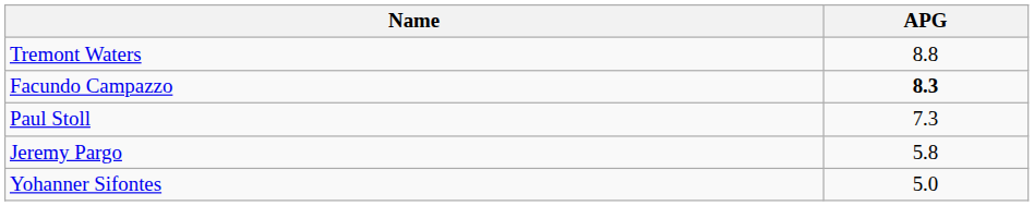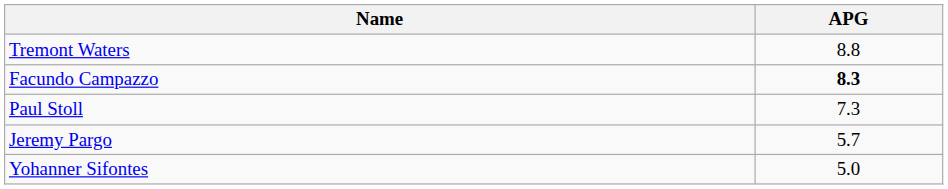Jeremy Pargo | APG: 5.8 -> 5.7
